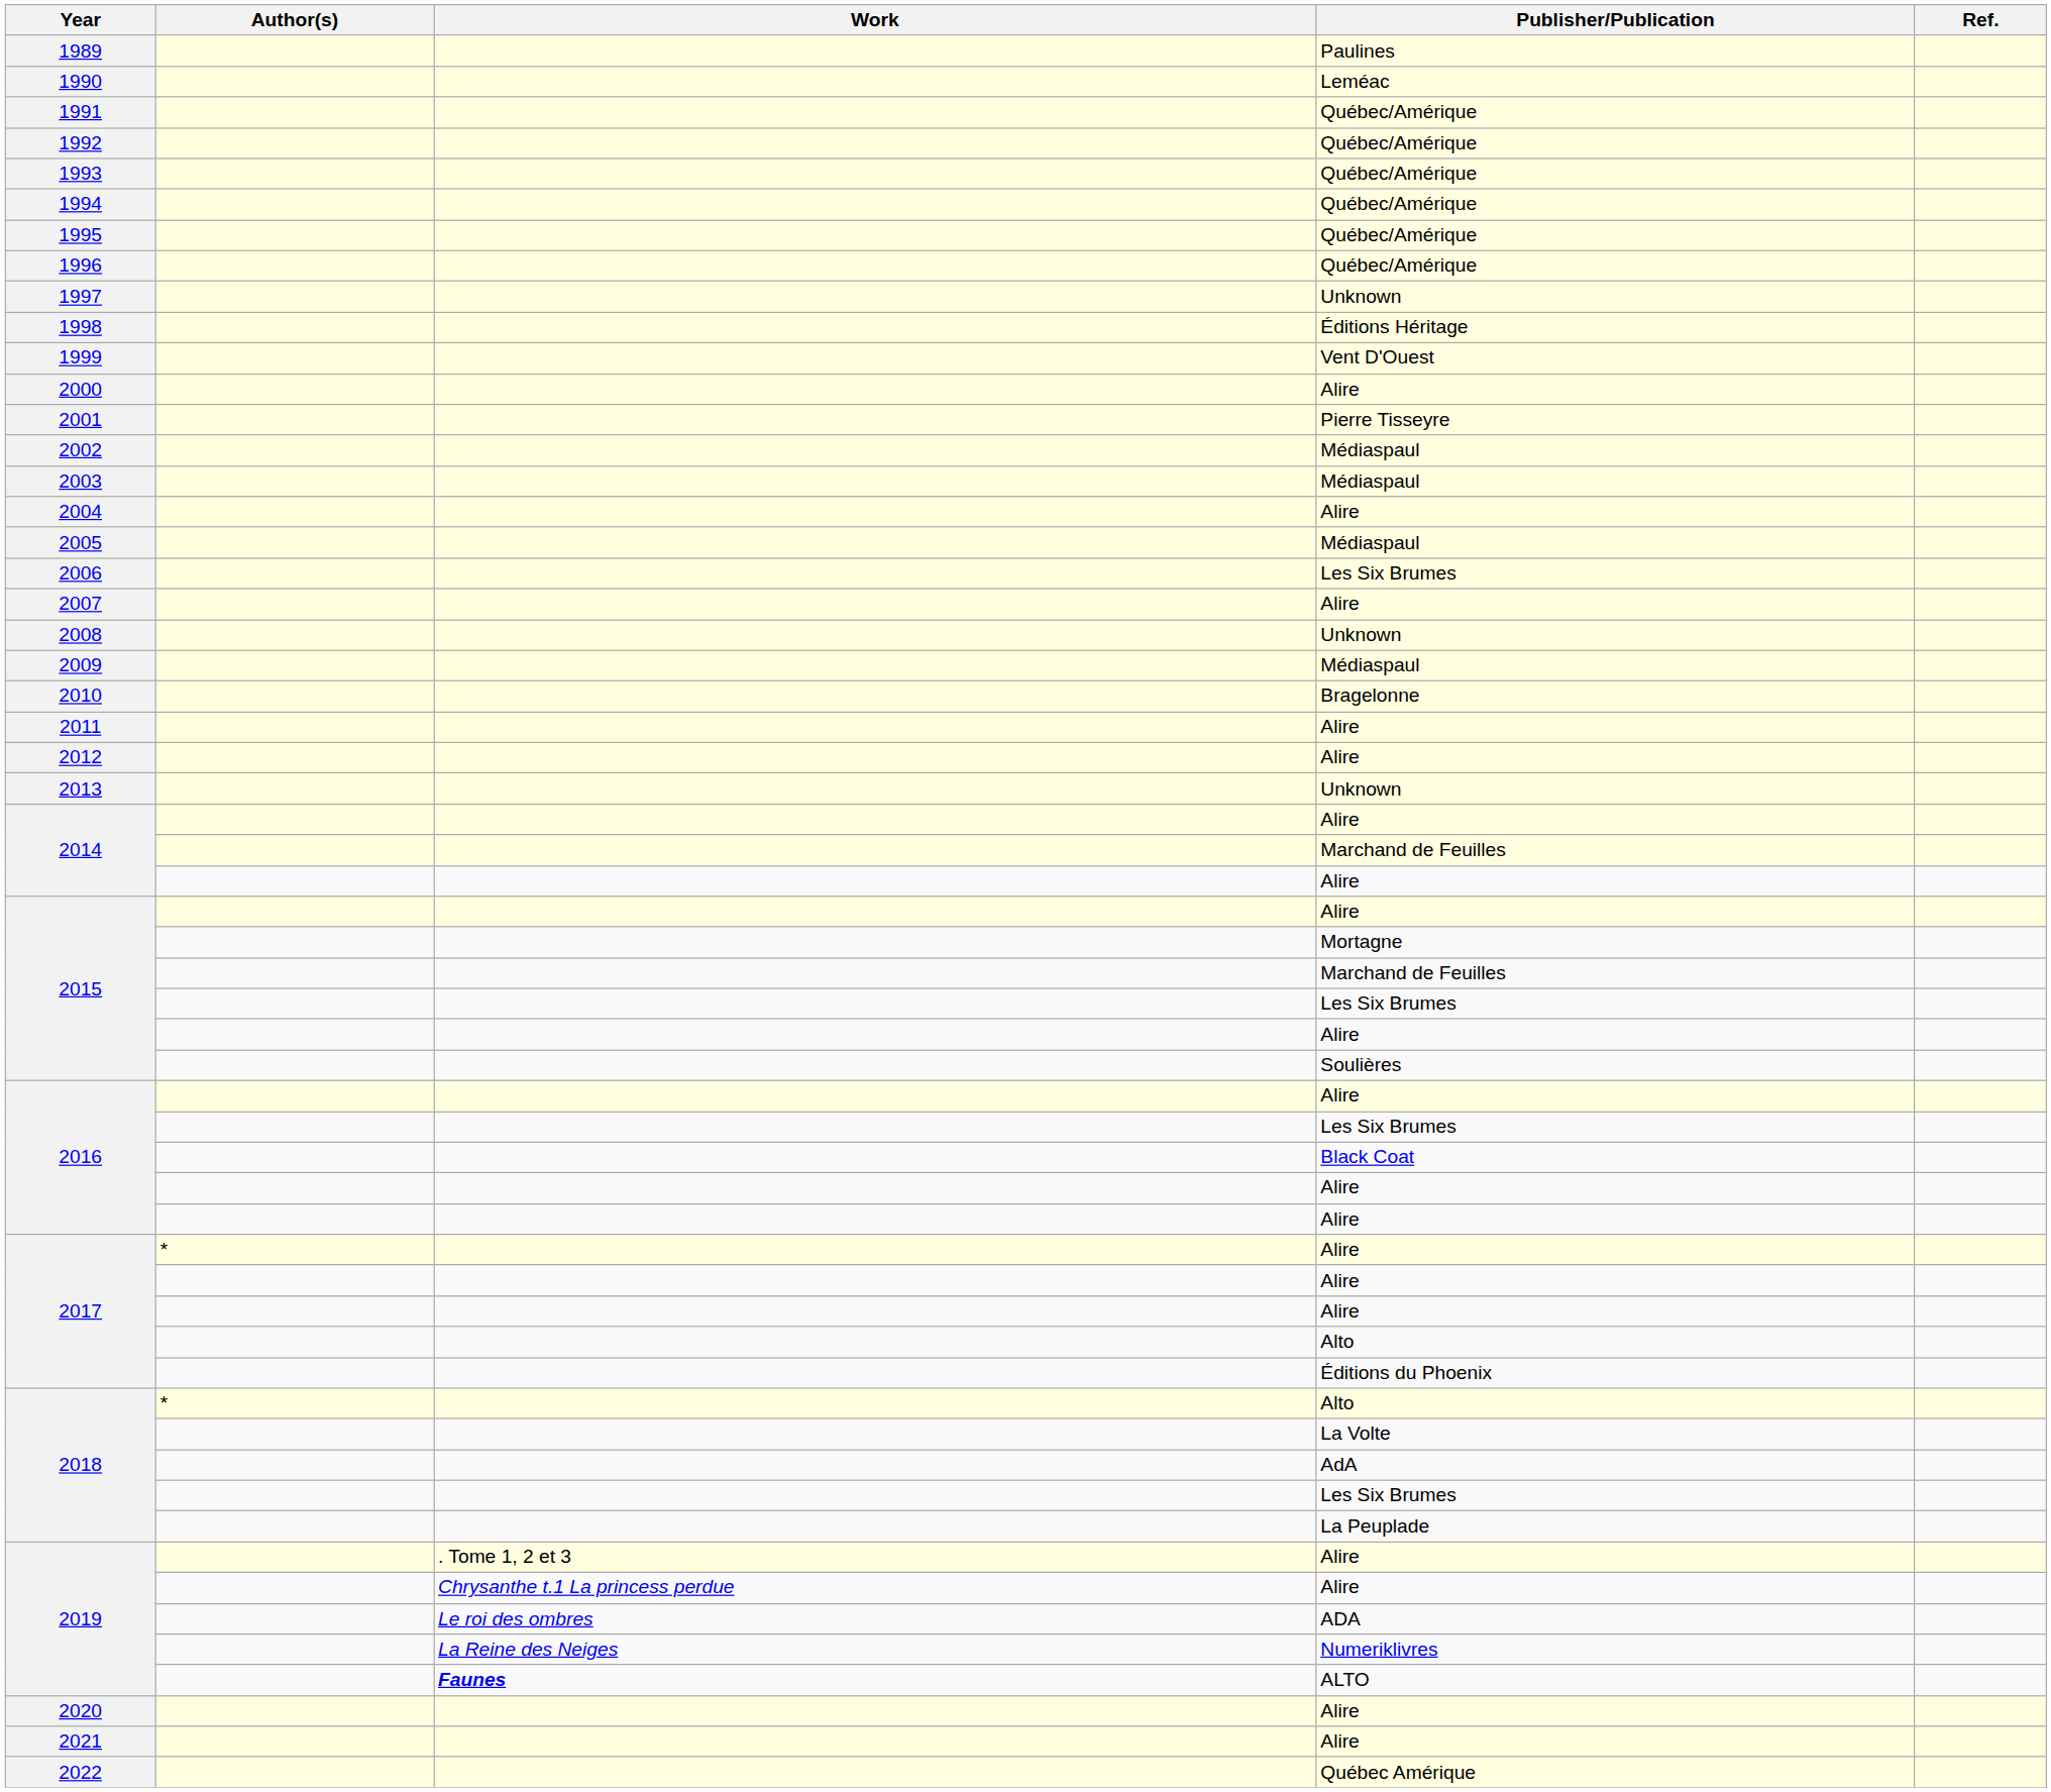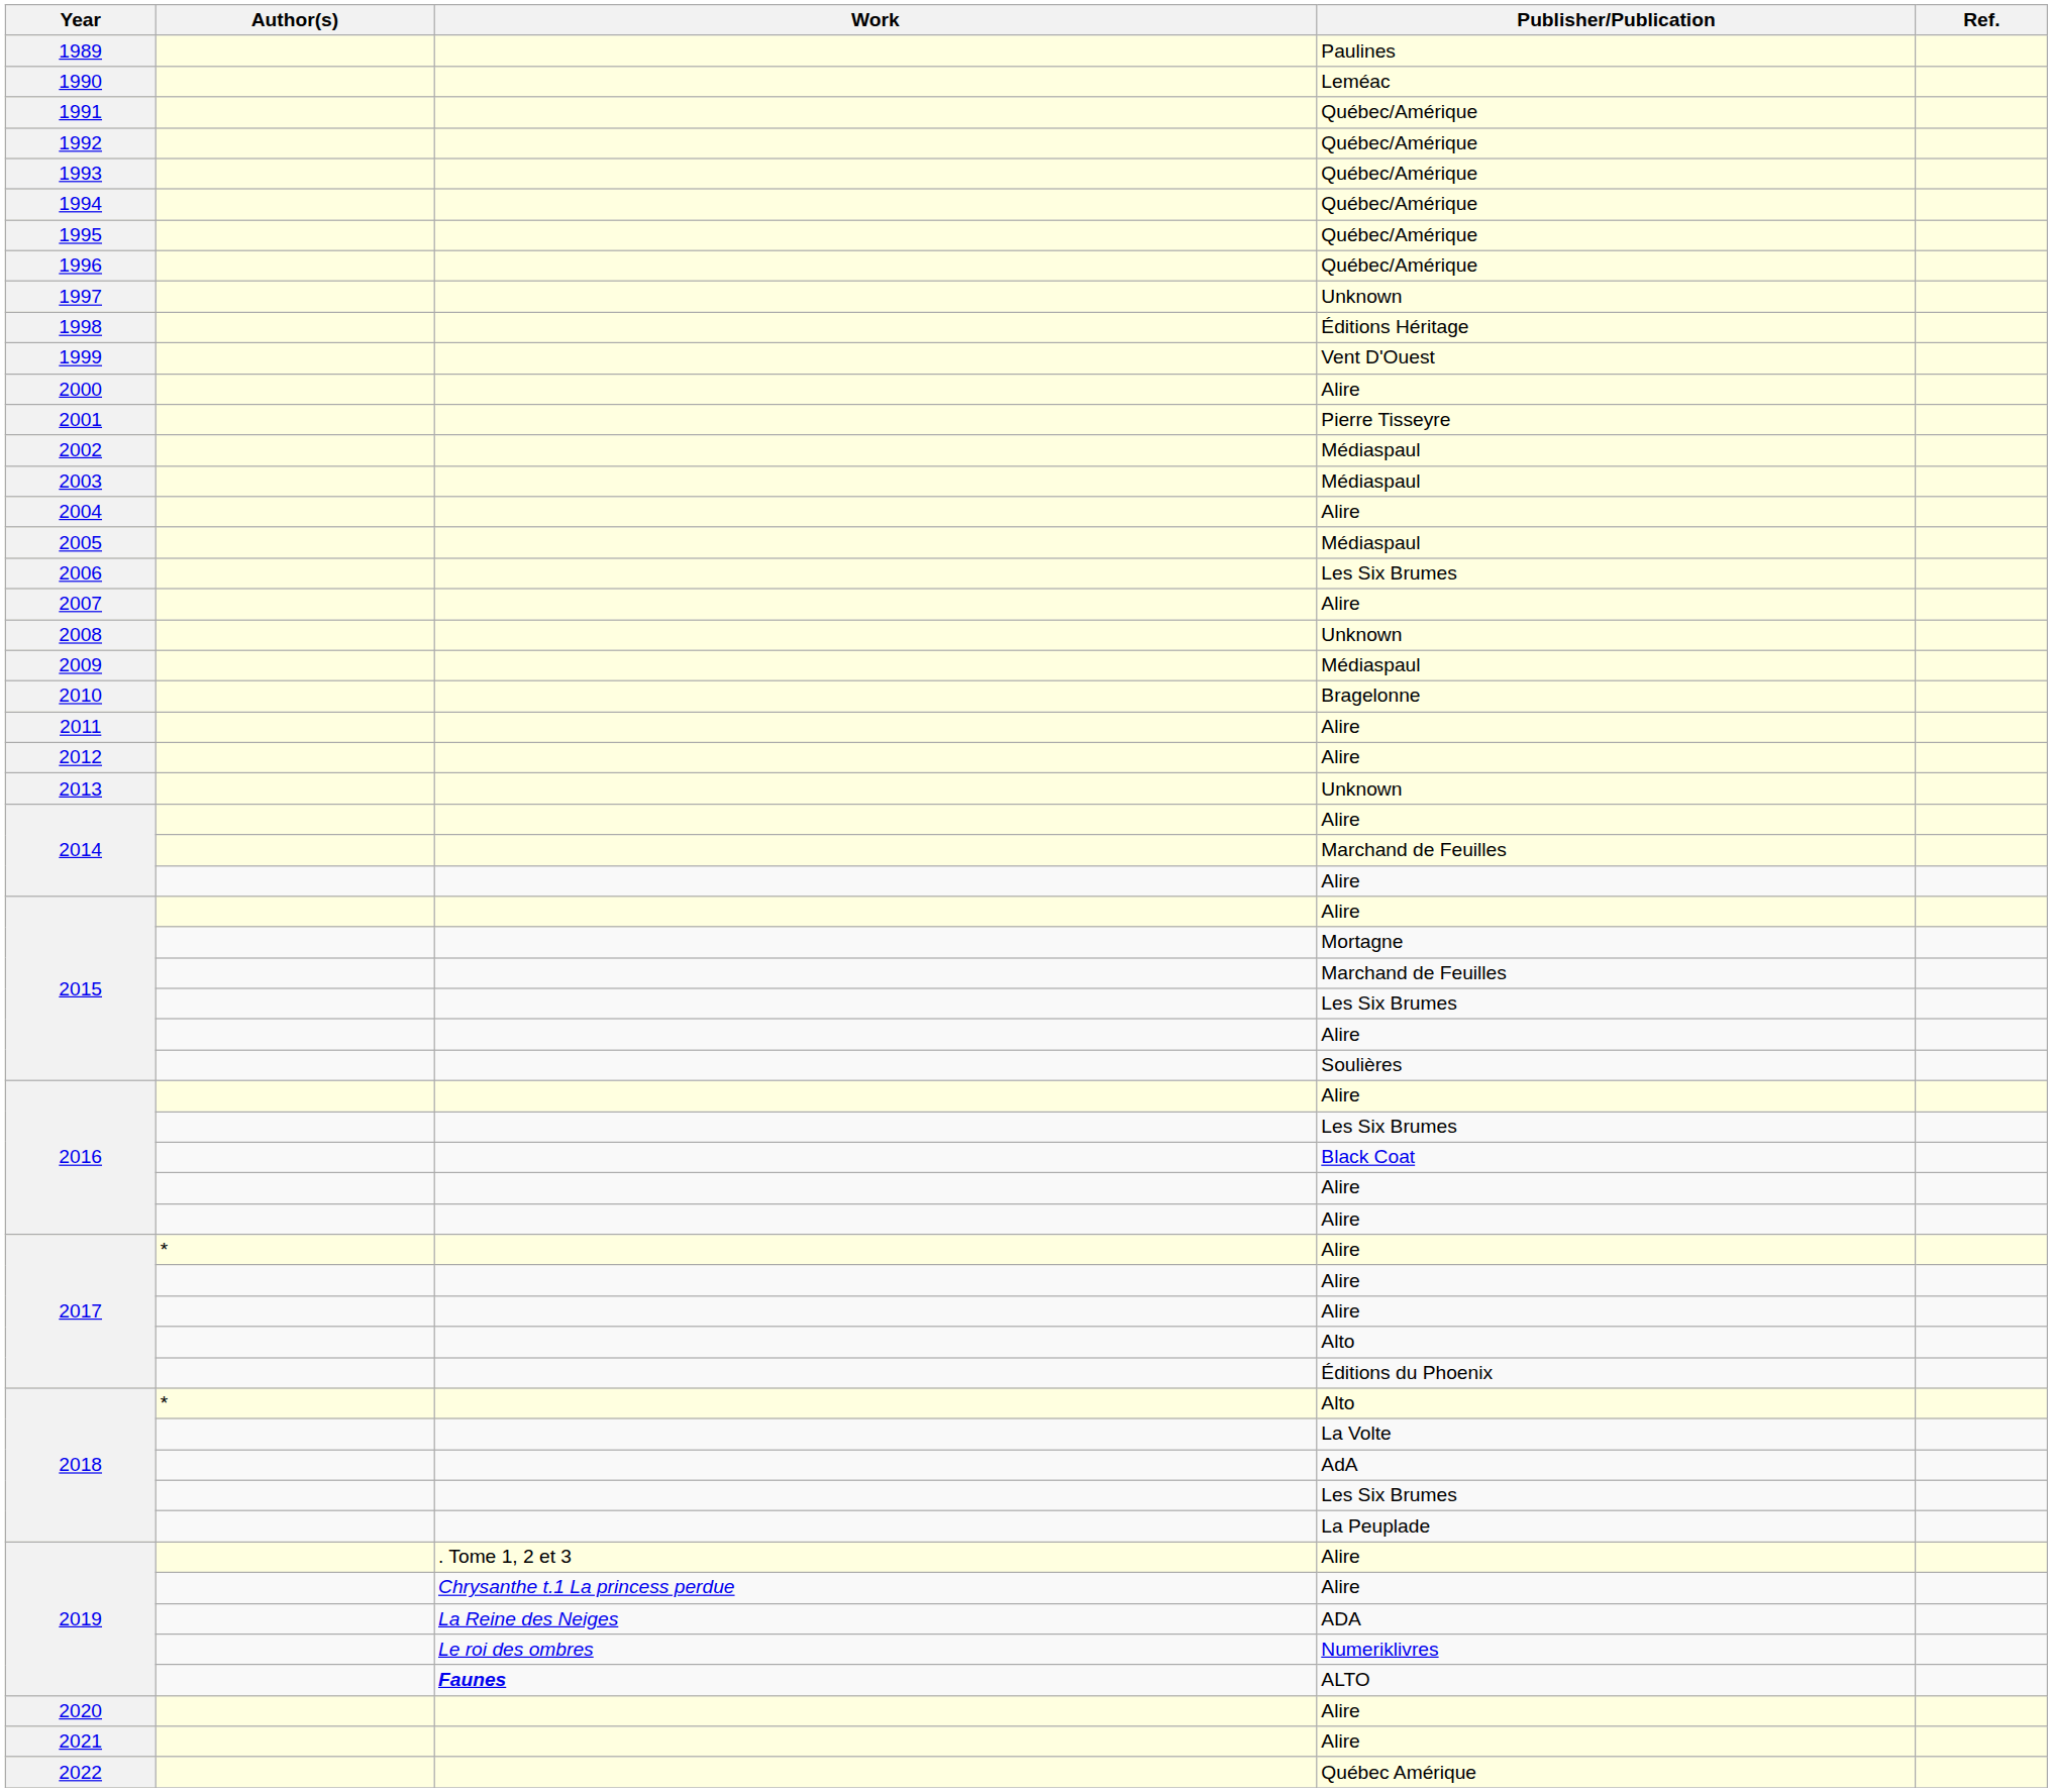2019 / ADA | Work: Le roi des ombres -> La Reine des Neiges
2019 / Numeriklivres | Work: La Reine des Neiges -> Le roi des ombres
